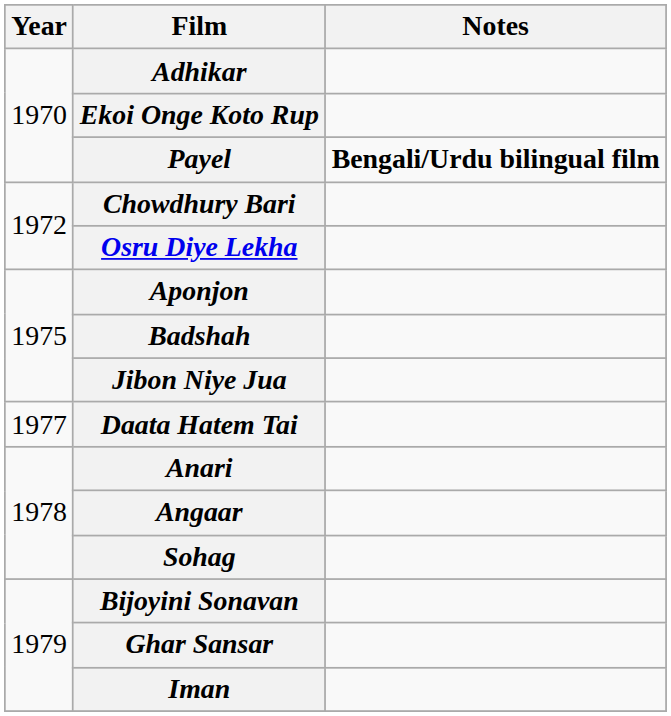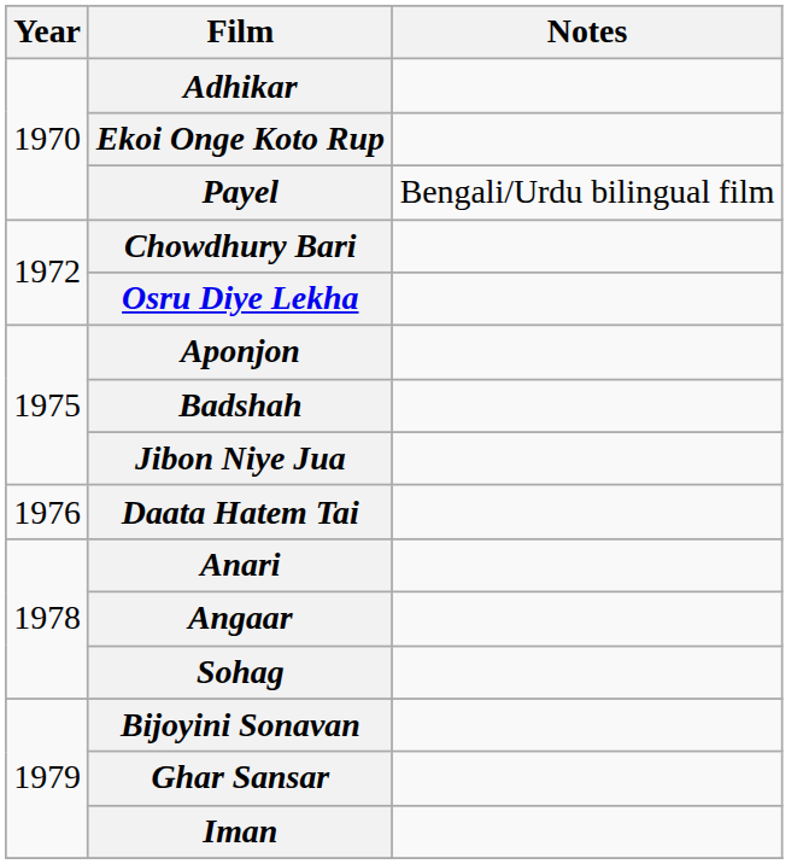Payel | Notes: bold -> normal
Daata Hatem Tai | Year: 1977 -> 1976
